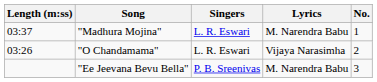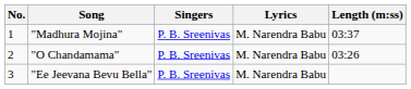columns swapped: No. <-> Length (m:ss)
"Madhura Mojina" | Singers: L. R. Eswari -> P. B. Sreenivas
"O Chandamama" | Singers: L. R. Eswari -> P. B. Sreenivas
"O Chandamama" | Lyrics: Vijaya Narasimha -> M. Narendra Babu
